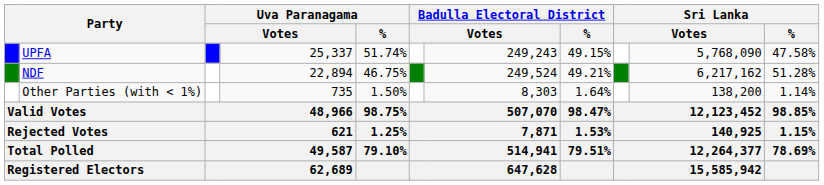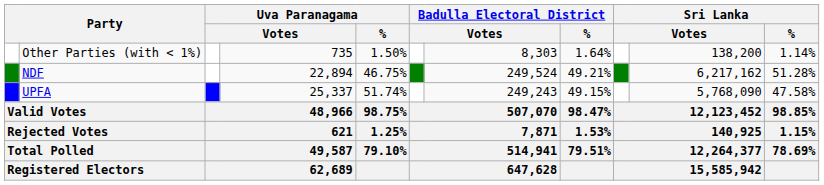rows swapped: UPFA <-> Other Parties (with < 1%)
